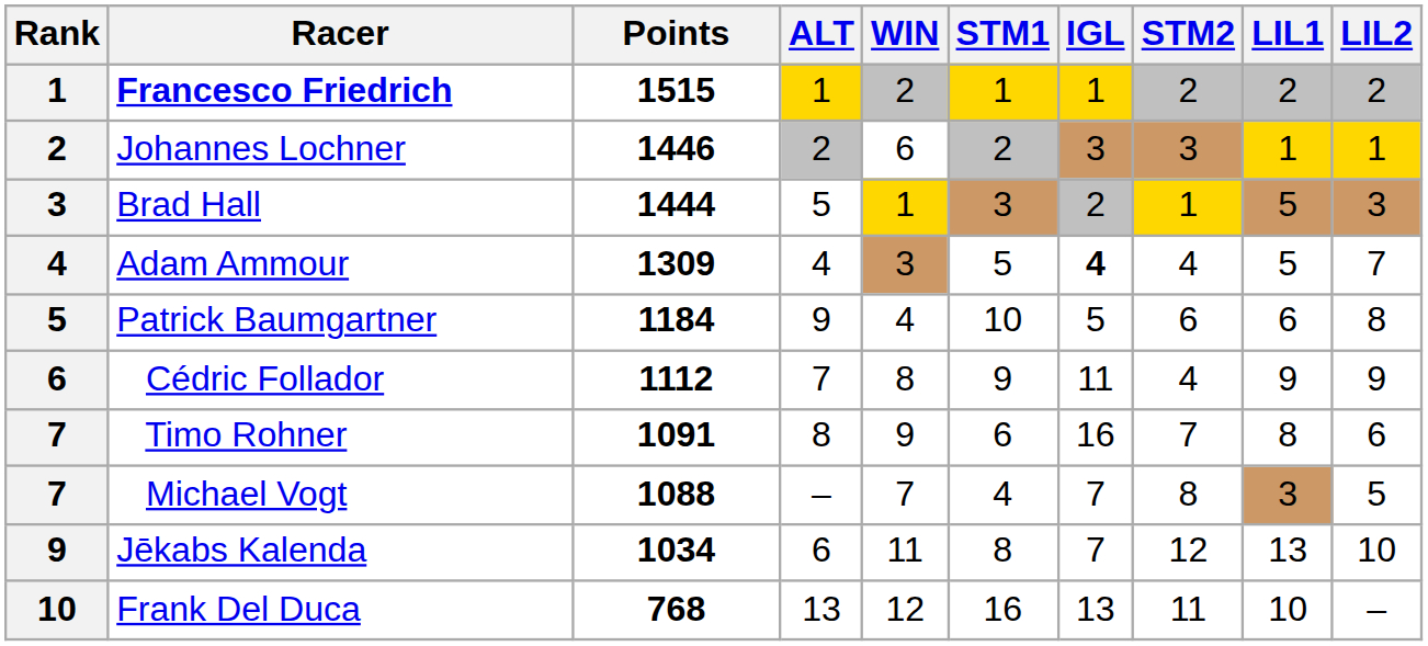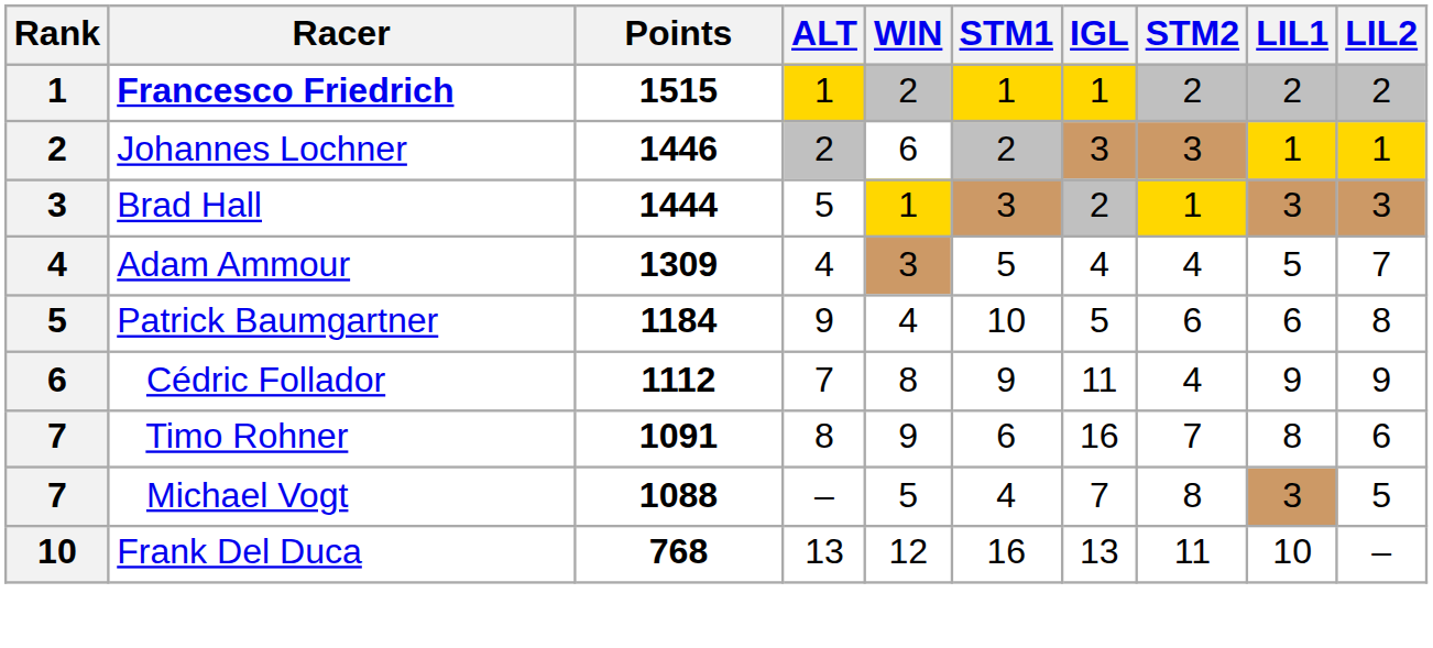Brad Hall | LIL1: 5 -> 3
Adam Ammour | IGL: bold -> normal
Michael Vogt | WIN: 7 -> 5
- row: 9 | Jēkabs Kalenda | 1034 | 6 | 11 | 8 | 7 | 12 | 13 | 10
